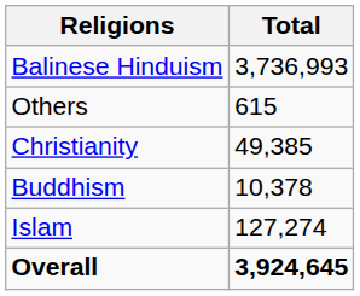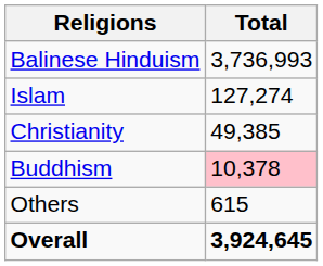rows swapped: Islam <-> Others
Buddhism | Total: no background -> pink background
